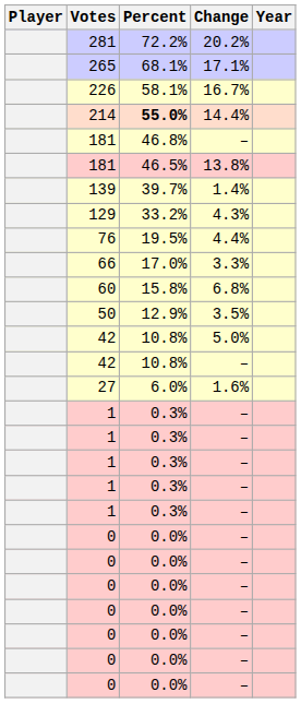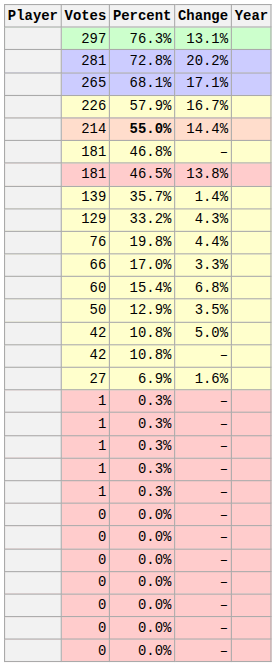+ row: 297 | 76.3% | 13.1%
281 | Percent: 72.2% -> 72.8%
226 | Percent: 58.1% -> 57.9%
139 | Percent: 39.7% -> 35.7%
76 | Percent: 19.5% -> 19.8%
60 | Percent: 15.8% -> 15.4%
27 | Percent: 6.0% -> 6.9%
